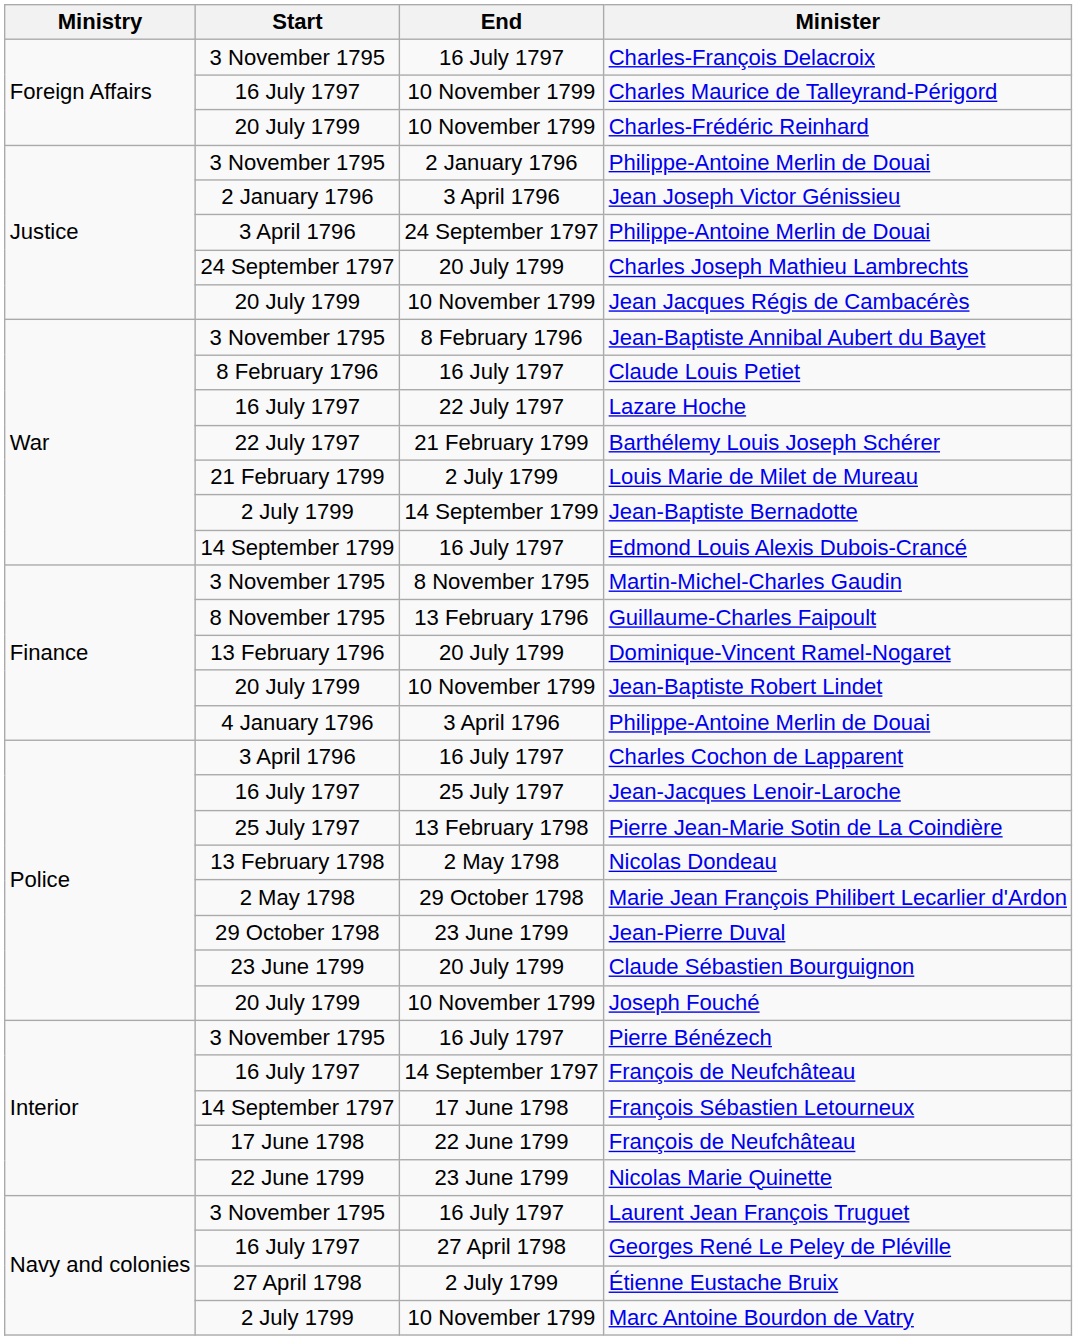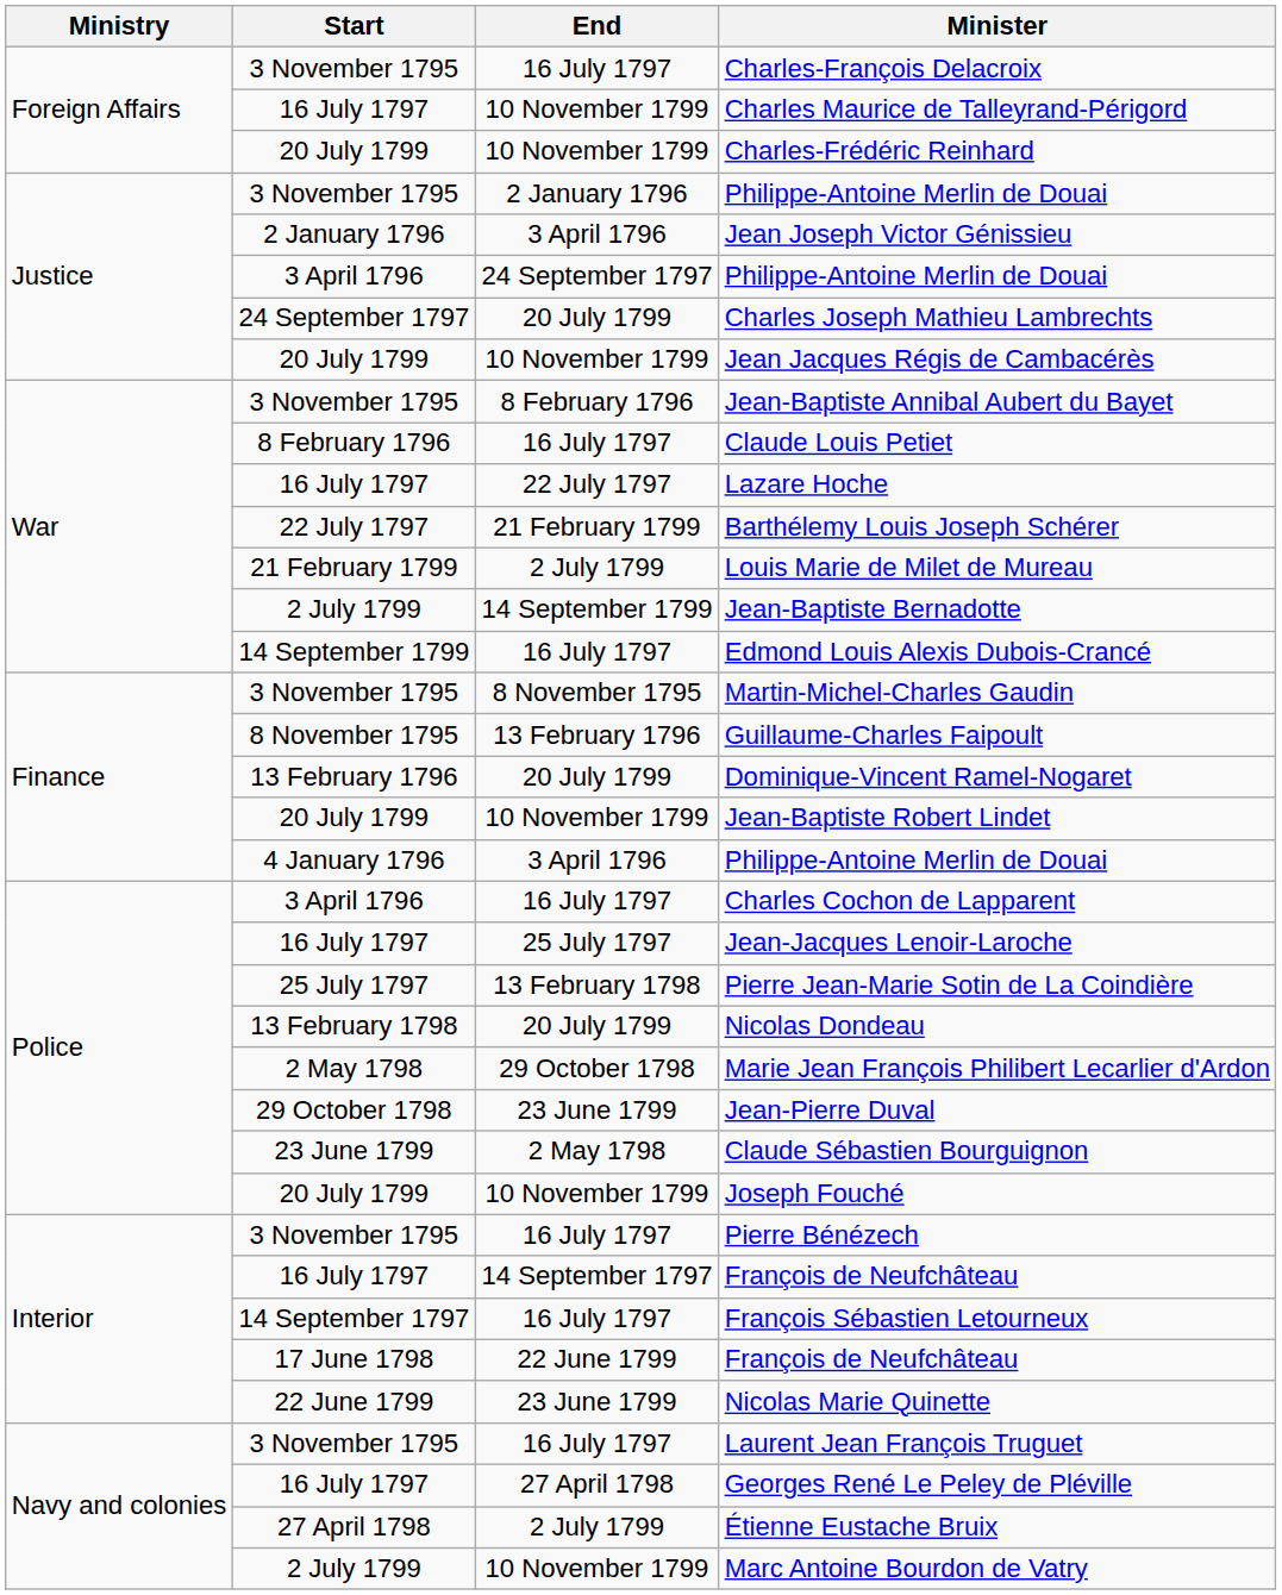Nicolas Dondeau | End: 2 May 1798 -> 20 July 1799
Claude Sébastien Bourguignon | End: 20 July 1799 -> 2 May 1798
François Sébastien Letourneux | End: 17 June 1798 -> 16 July 1797
